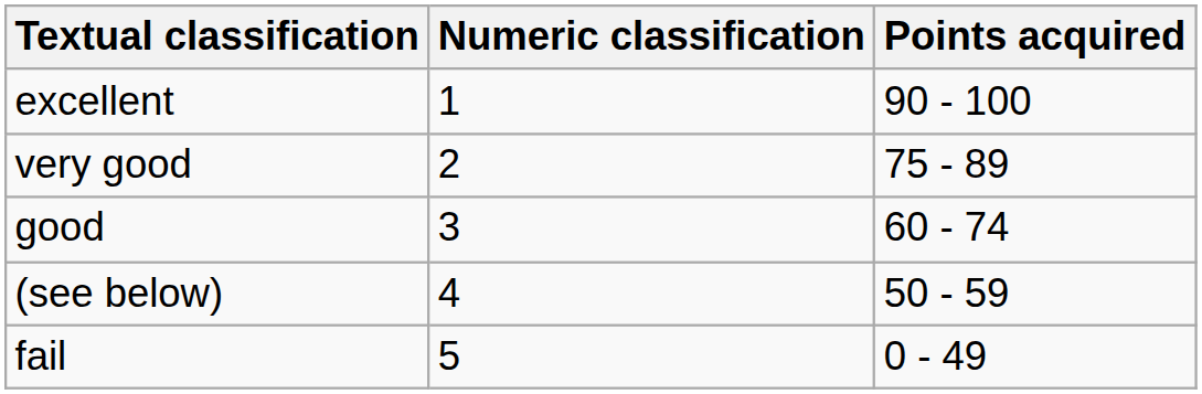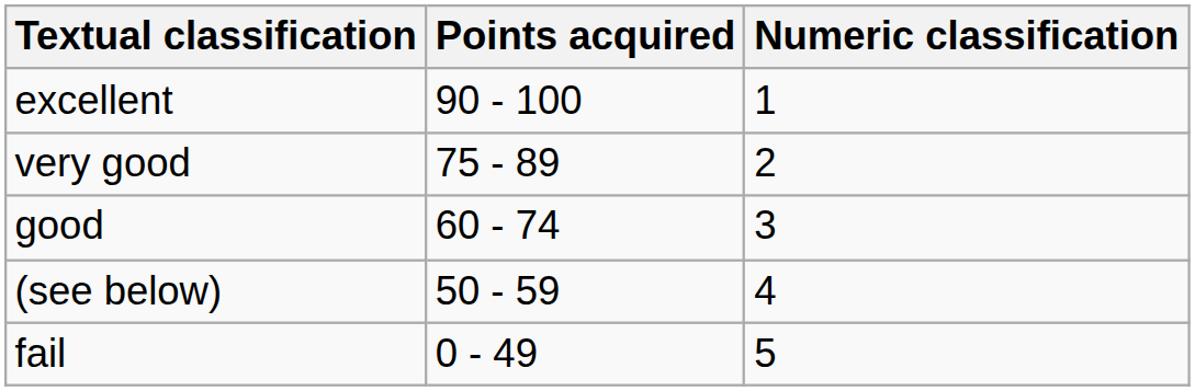columns swapped: Numeric classification <-> Points acquired
